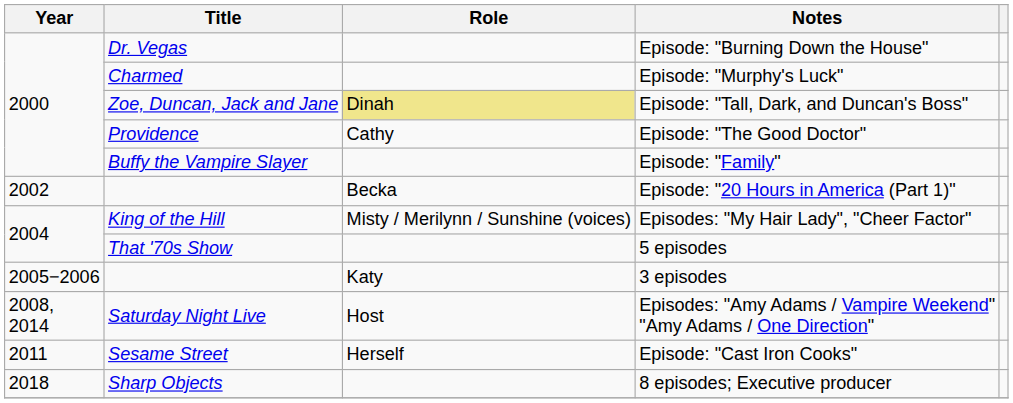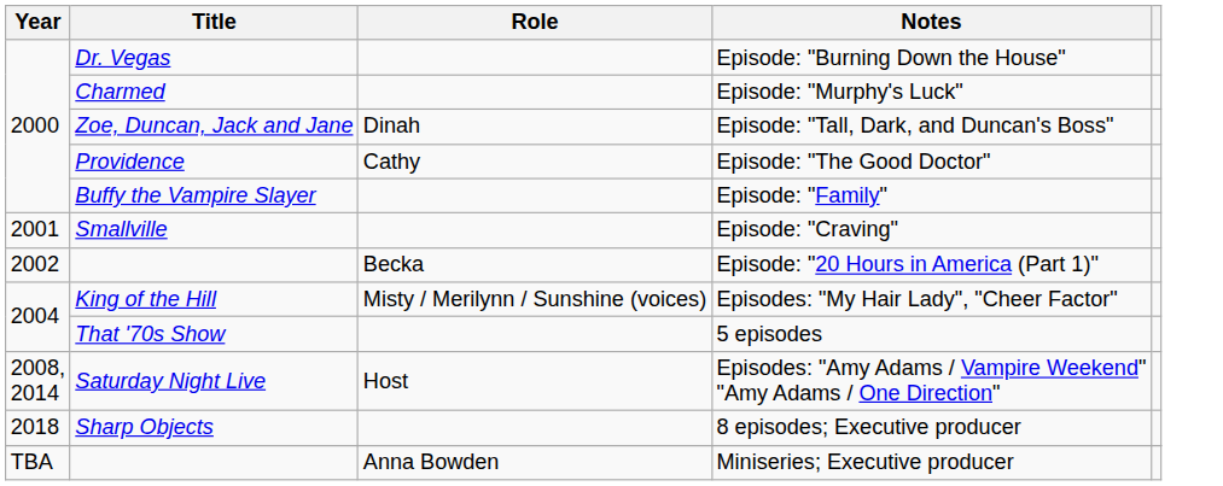Episode: "Tall, Dark, and Duncan's Boss" | Role: khaki background -> no background
+ row: 2001 | Smallville | Episode: "Craving"
- row: 2005−2006 | Katy | 3 episodes
- row: 2011 | Sesame Street | Herself | Episode: "Cast Iron Cooks"
+ row: TBA | Anna Bowden | Miniseries; Executive producer
